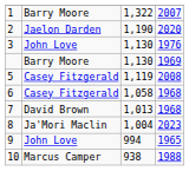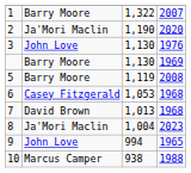2 | column 2: Jaelon Darden -> Ja'Mori Maclin
5 | column 2: Casey Fitzgerald -> Barry Moore
6 | column 3: 1,058 -> 1,053
